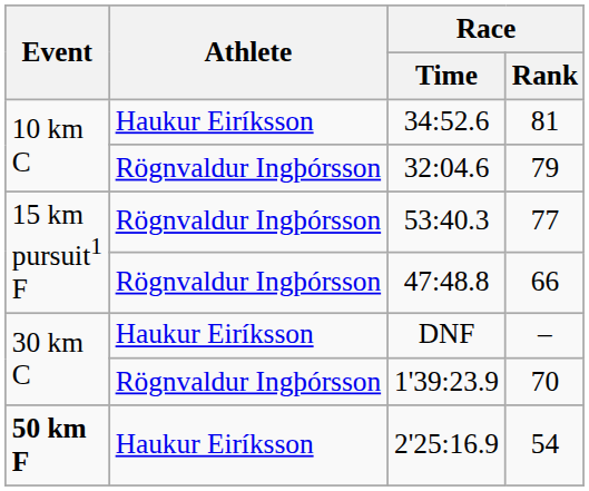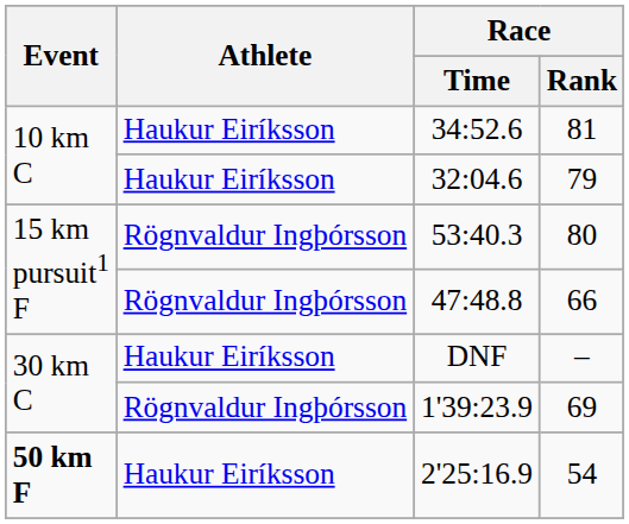32:04.6 | Athlete: Rögnvaldur Ingþórsson -> Haukur Eiríksson
53:40.3 | Race / Rank: 77 -> 80
1'39:23.9 | Race / Rank: 70 -> 69
